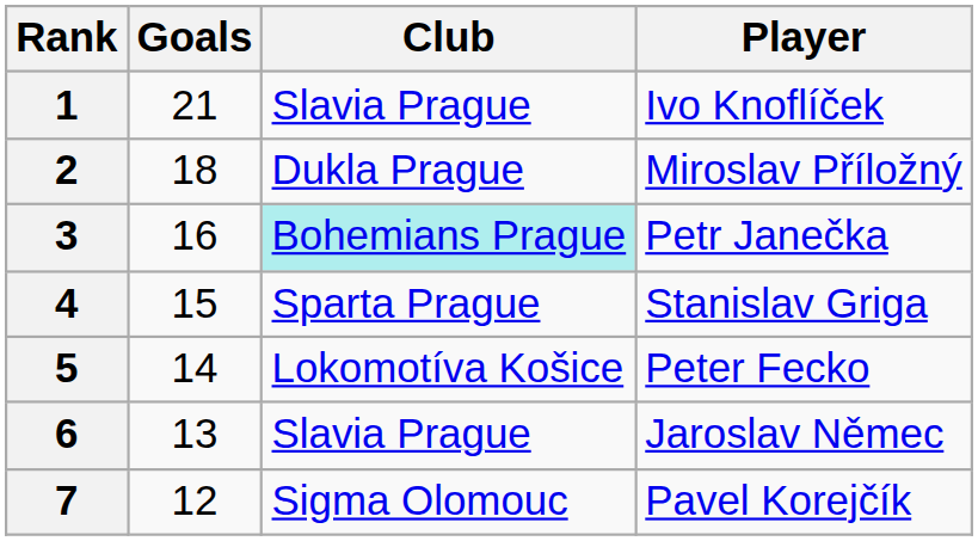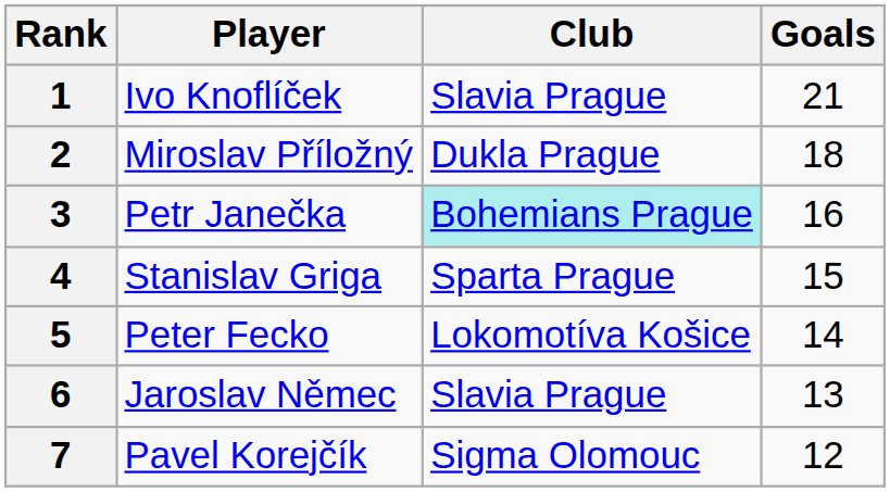columns swapped: Player <-> Goals
